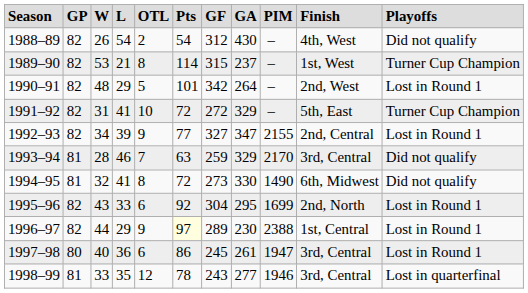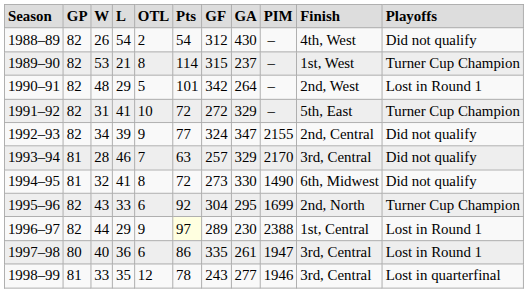1992–93 | column 7: 327 -> 324
1992–93 | column 11: Lost in Round 1 -> Did not qualify
1993–94 | column 7: 259 -> 257
1995–96 | column 11: Lost in Round 1 -> Turner Cup Champion
1997–98 | column 7: 245 -> 335
